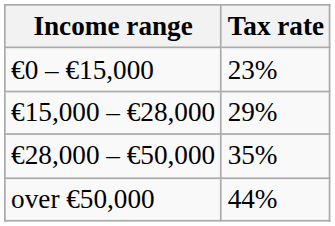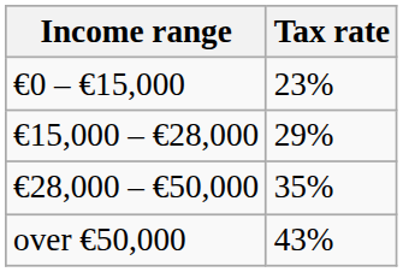over €50,000 | Tax rate: 44% -> 43%
